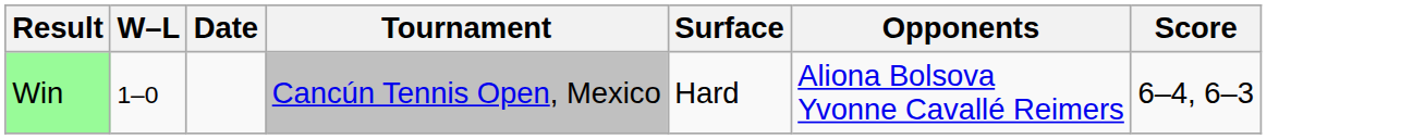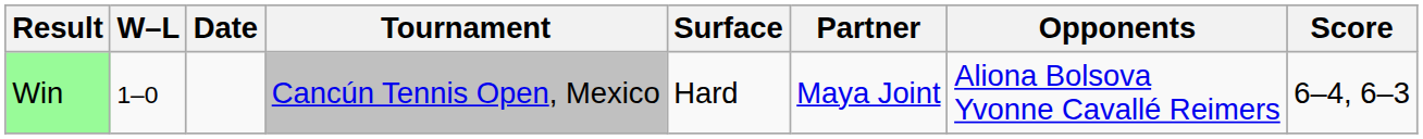+ column: Partner | Maya Joint
